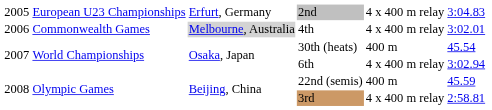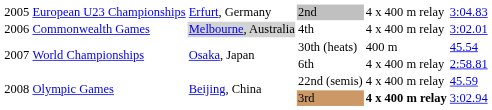6th | column 6: 3:02.94 -> 2:58.81
22nd (semis) | column 5: 400 m -> 4 x 400 m relay
3rd | column 5: normal -> bold
3rd | column 6: 2:58.81 -> 3:02.94
